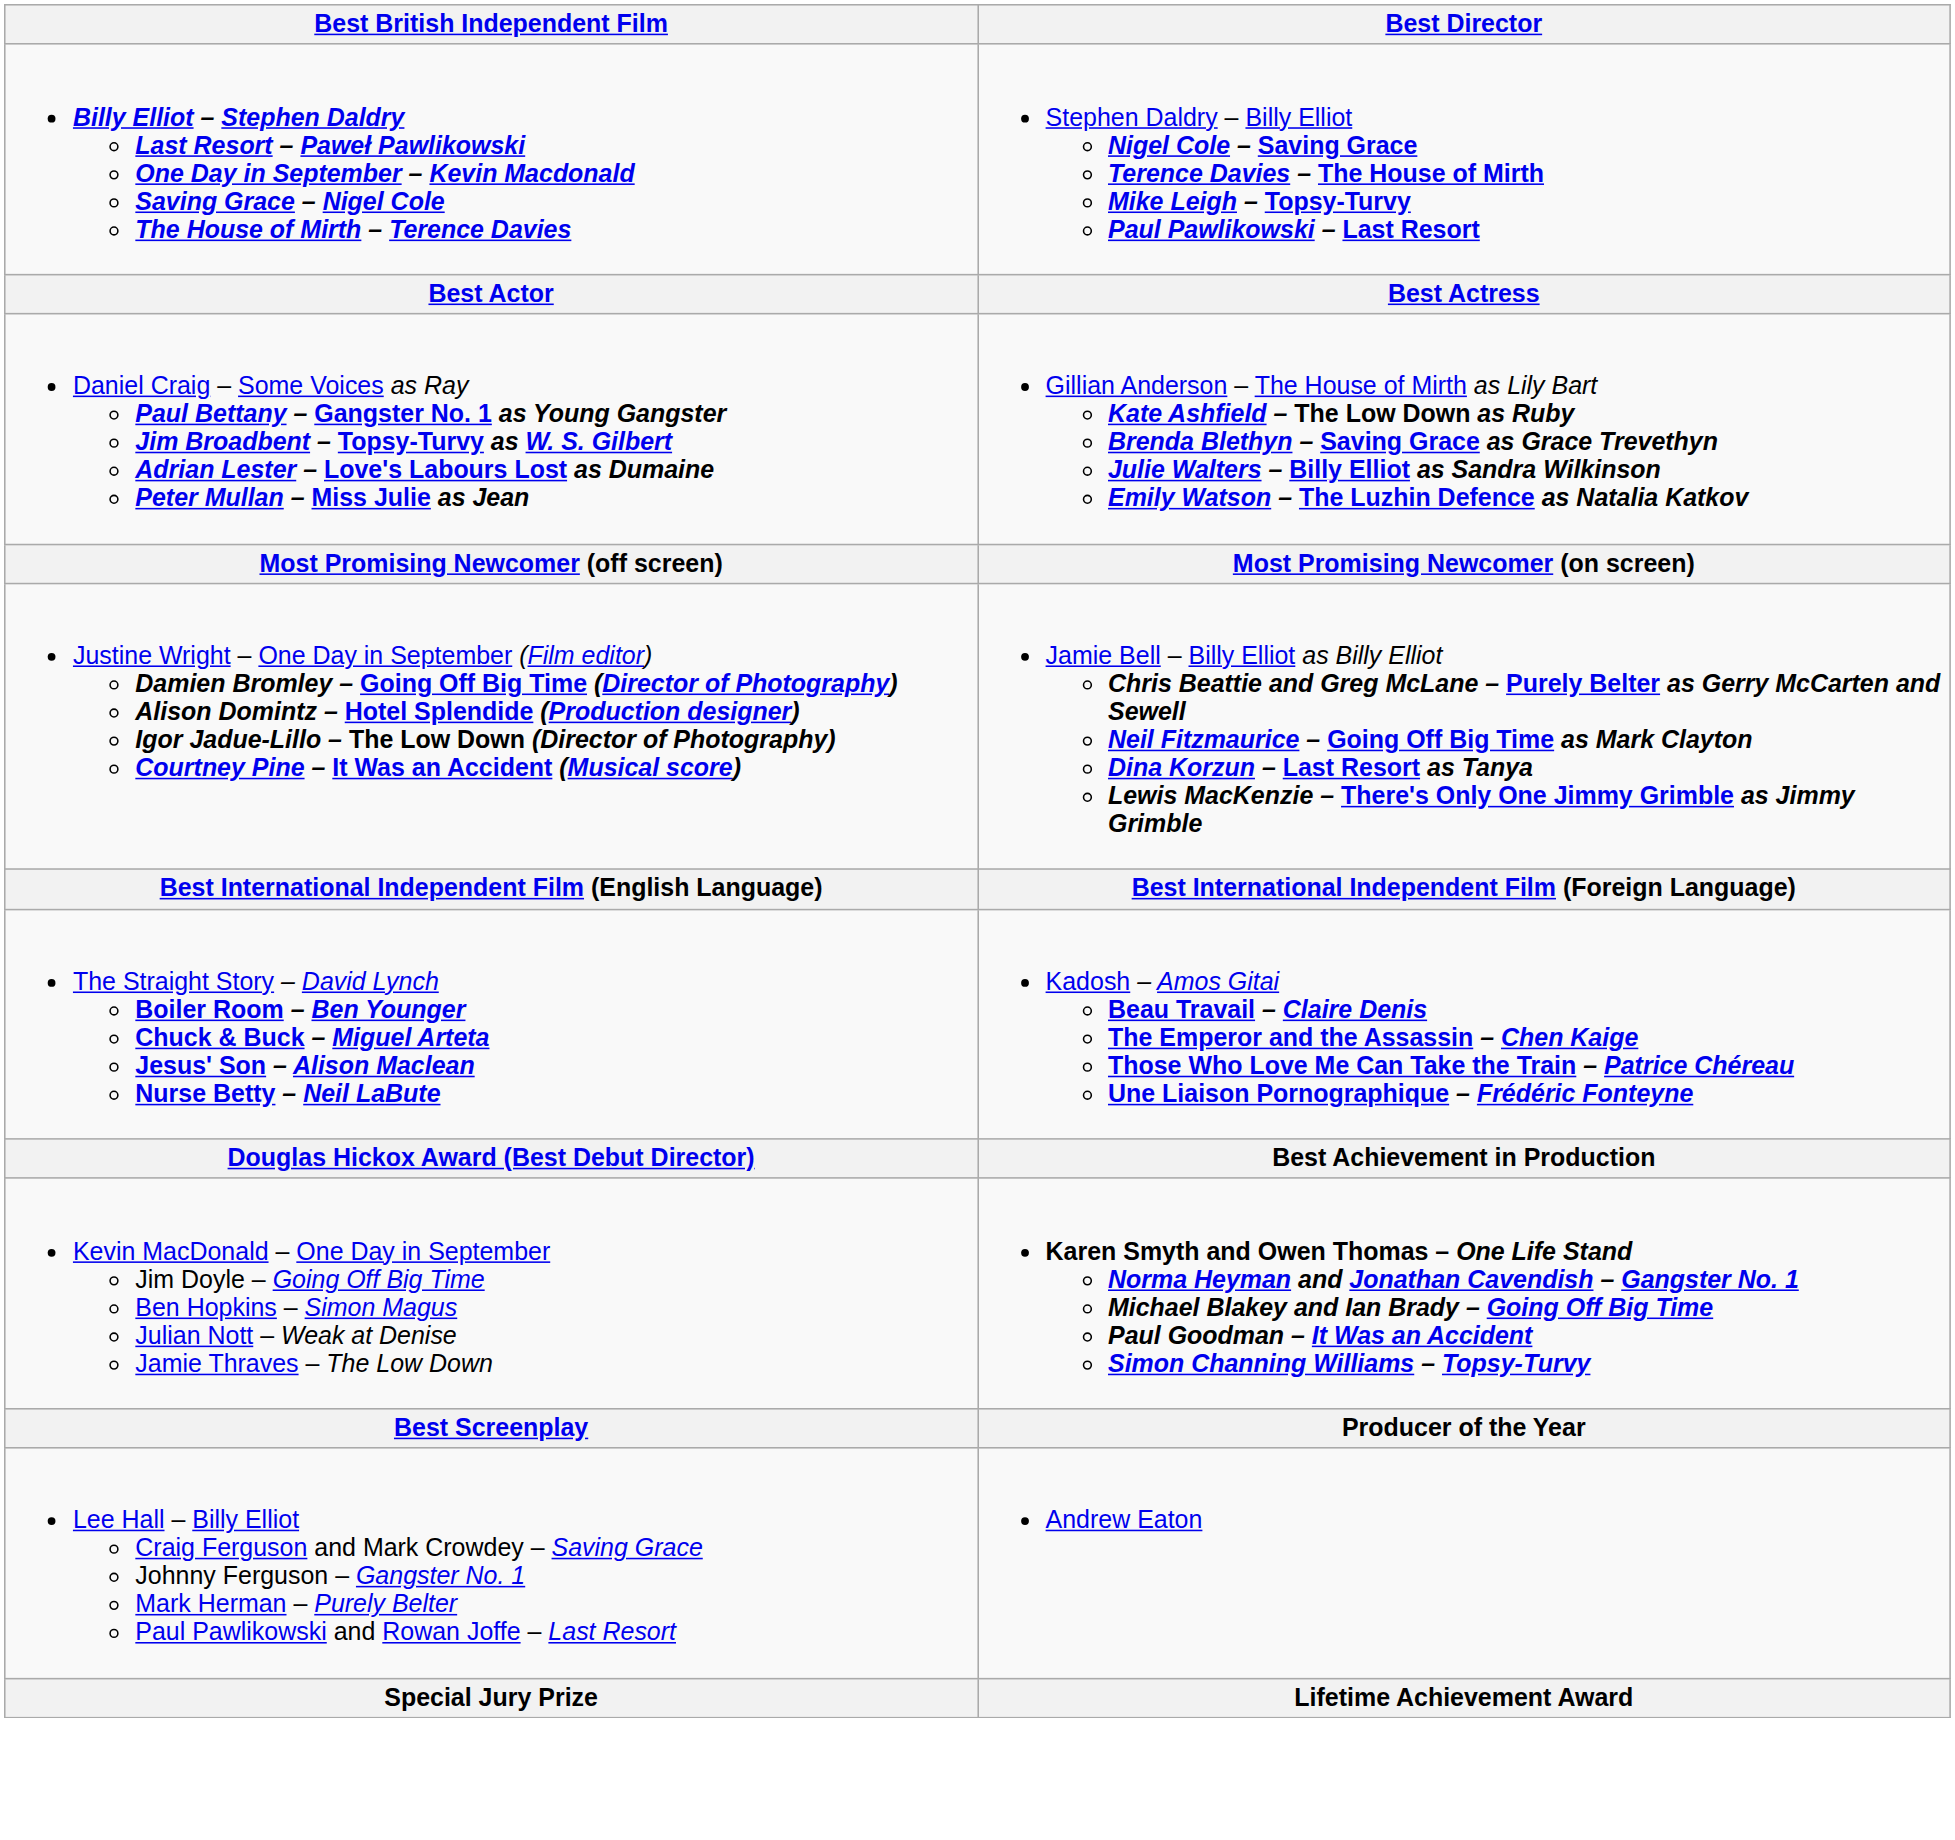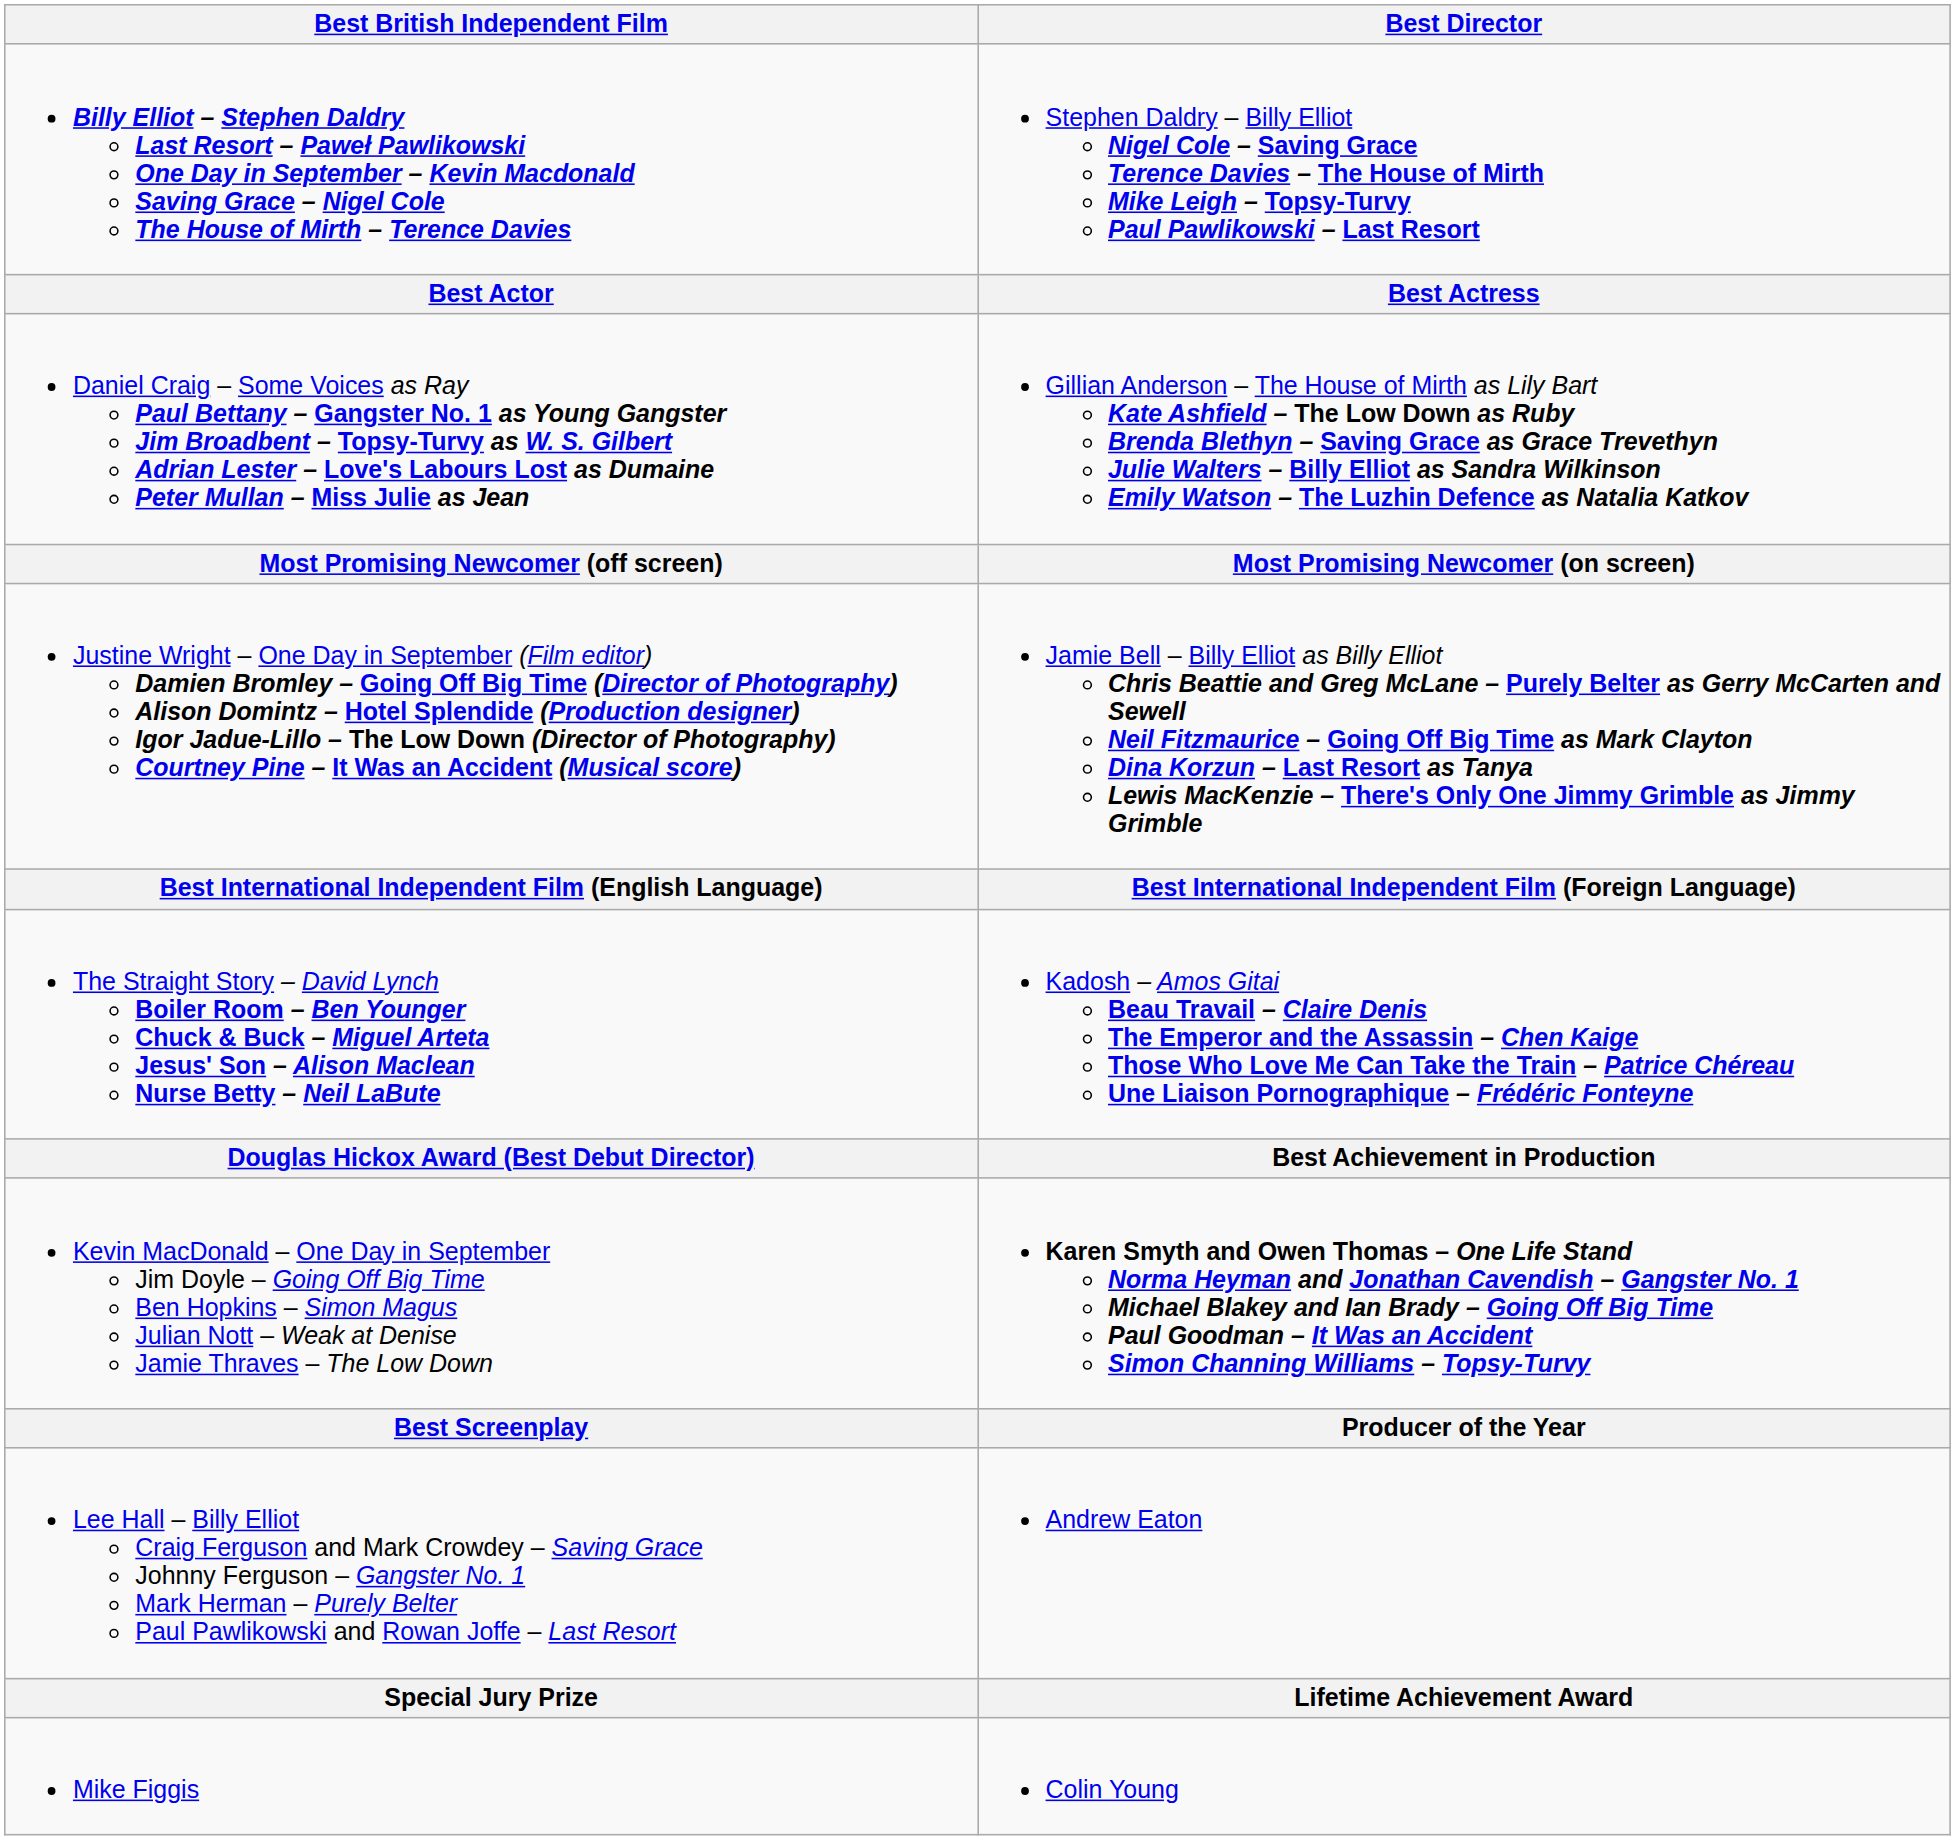+ row: Mike Figgis | Colin Young
